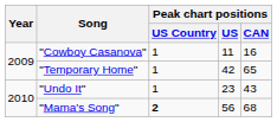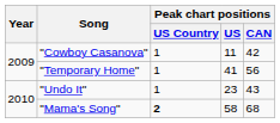"Cowboy Casanova" | Peak chart positions / CAN: 16 -> 42
"Temporary Home" | Peak chart positions / US: 42 -> 41
"Temporary Home" | Peak chart positions / CAN: 65 -> 56
"Mama's Song" | Peak chart positions / US: 56 -> 58
